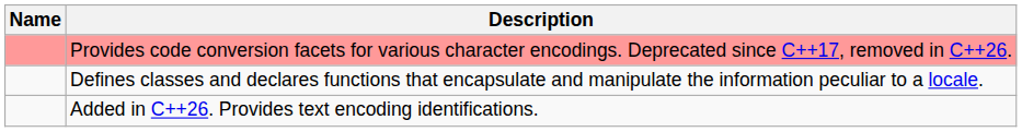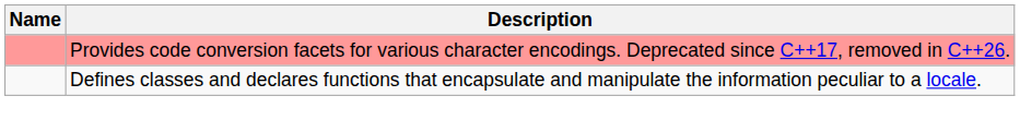- row: Added in C++26. Provides text encoding identifications.
